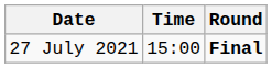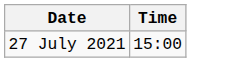- column: Round | Final
